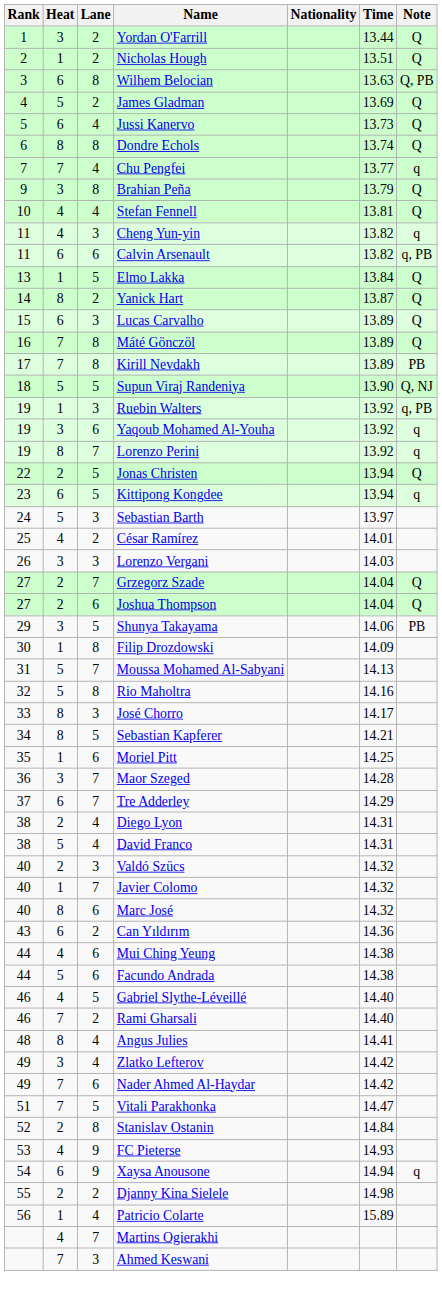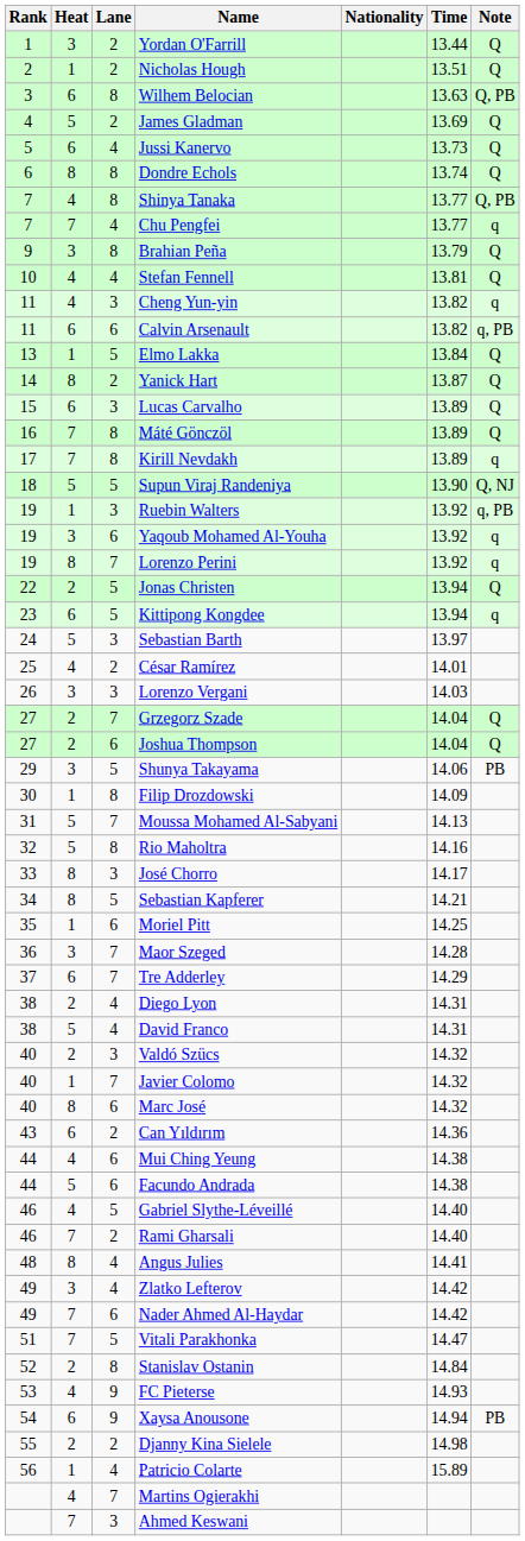+ row: 7 | 4 | 8 | Shinya Tanaka | 13.77 | Q, PB
Kirill Nevdakh | Note: PB -> q
Xaysa Anousone | Note: q -> PB
